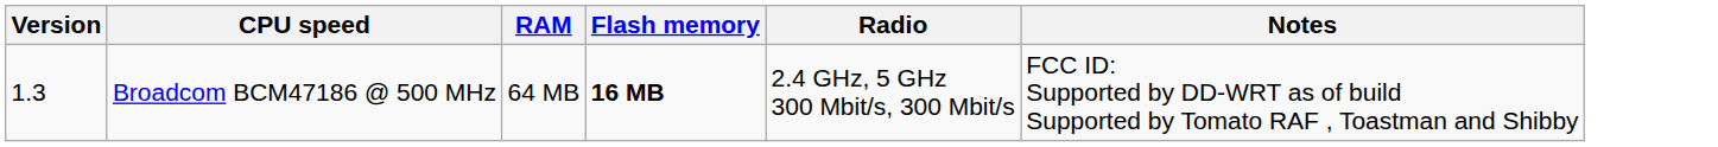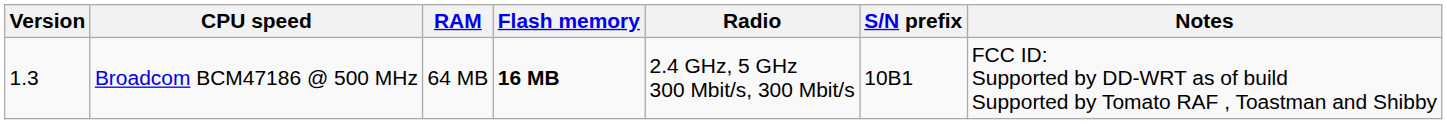+ column: S/N prefix | 10B1
